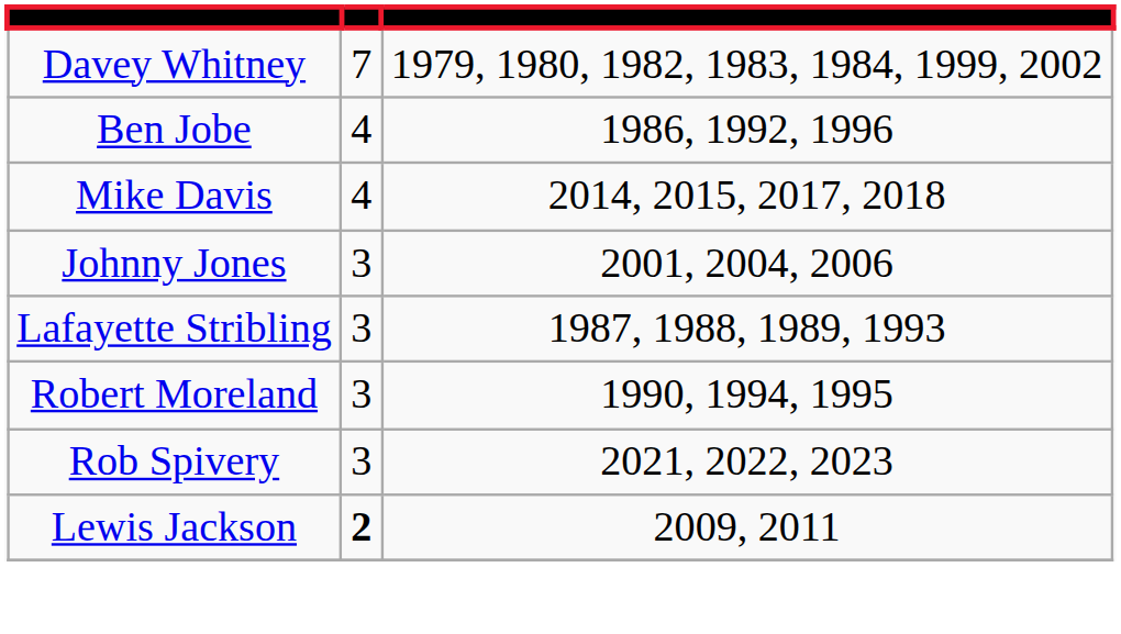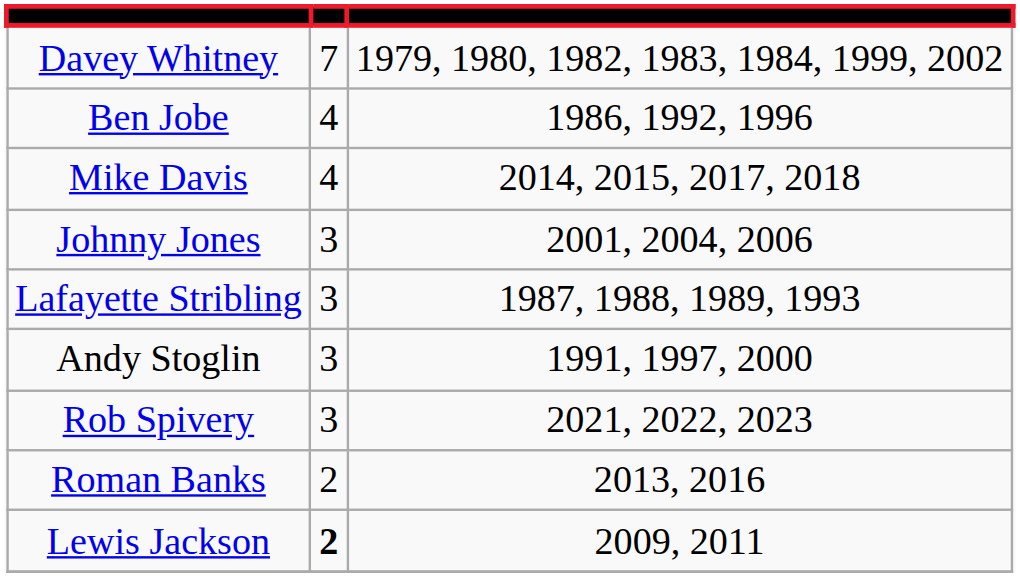- row: Robert Moreland | 3 | 1990, 1994, 1995
+ row: Andy Stoglin | 3 | 1991, 1997, 2000
+ row: Roman Banks | 2 | 2013, 2016
